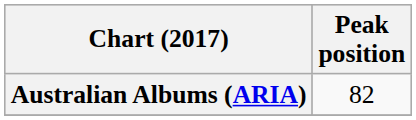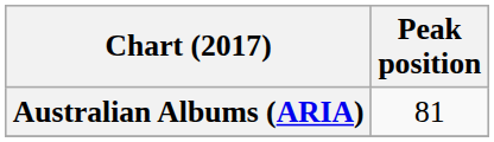Australian Albums (ARIA) | Peak position: 82 -> 81
